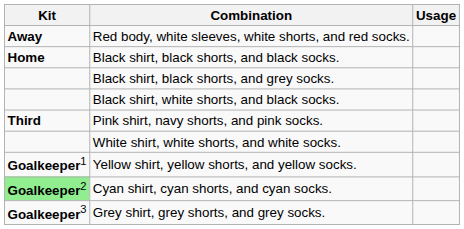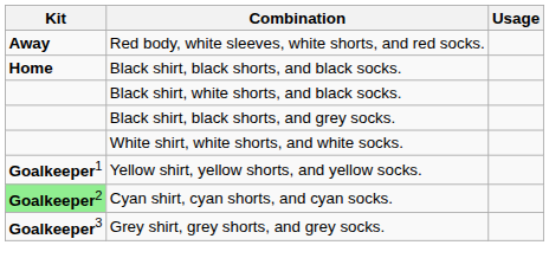rows swapped: Black shirt, black shorts, and grey socks. <-> Black shirt, white shorts, and black socks.
- row: Third | Pink shirt, navy shorts, and pink socks.
